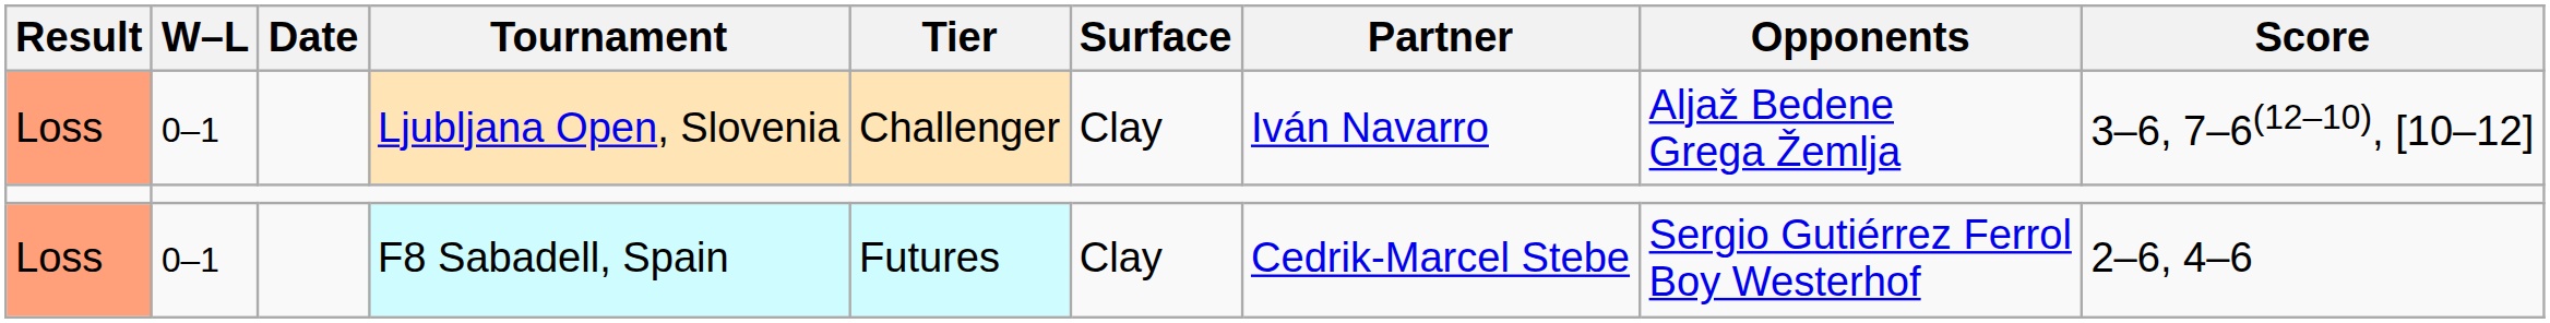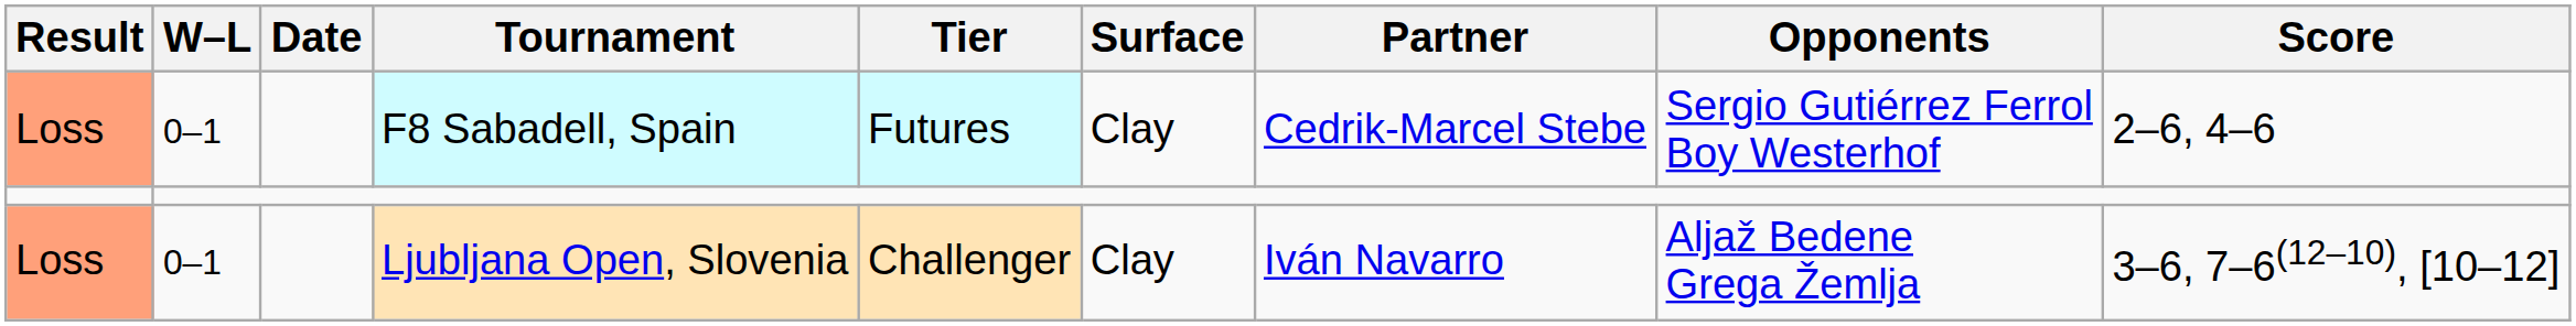rows swapped: Ljubljana Open, Slovenia <-> F8 Sabadell, Spain
